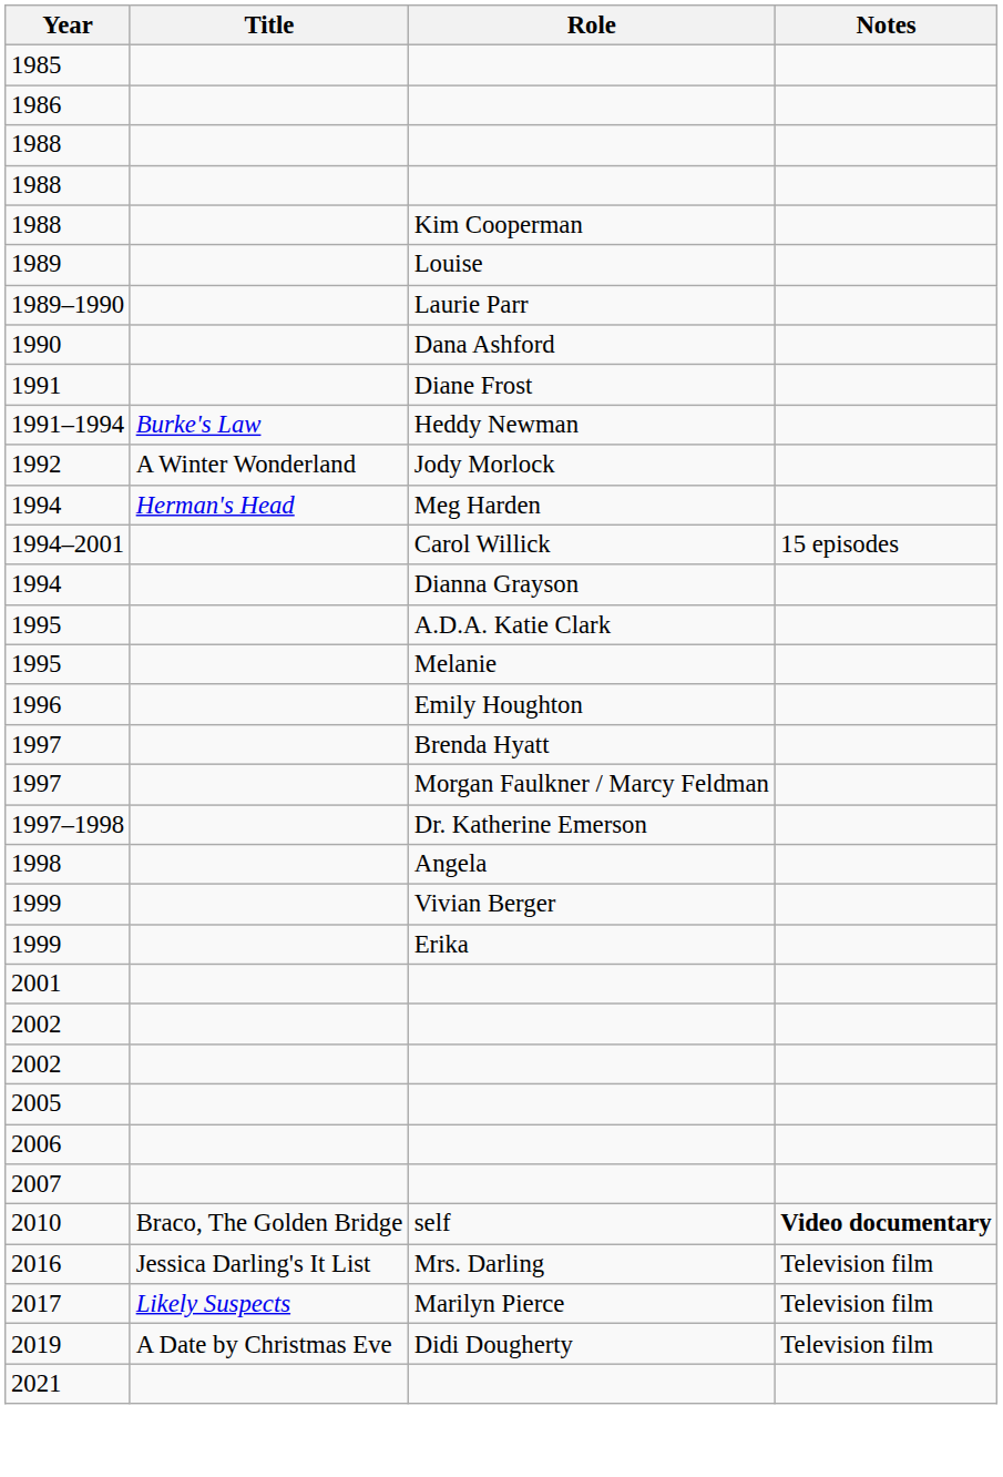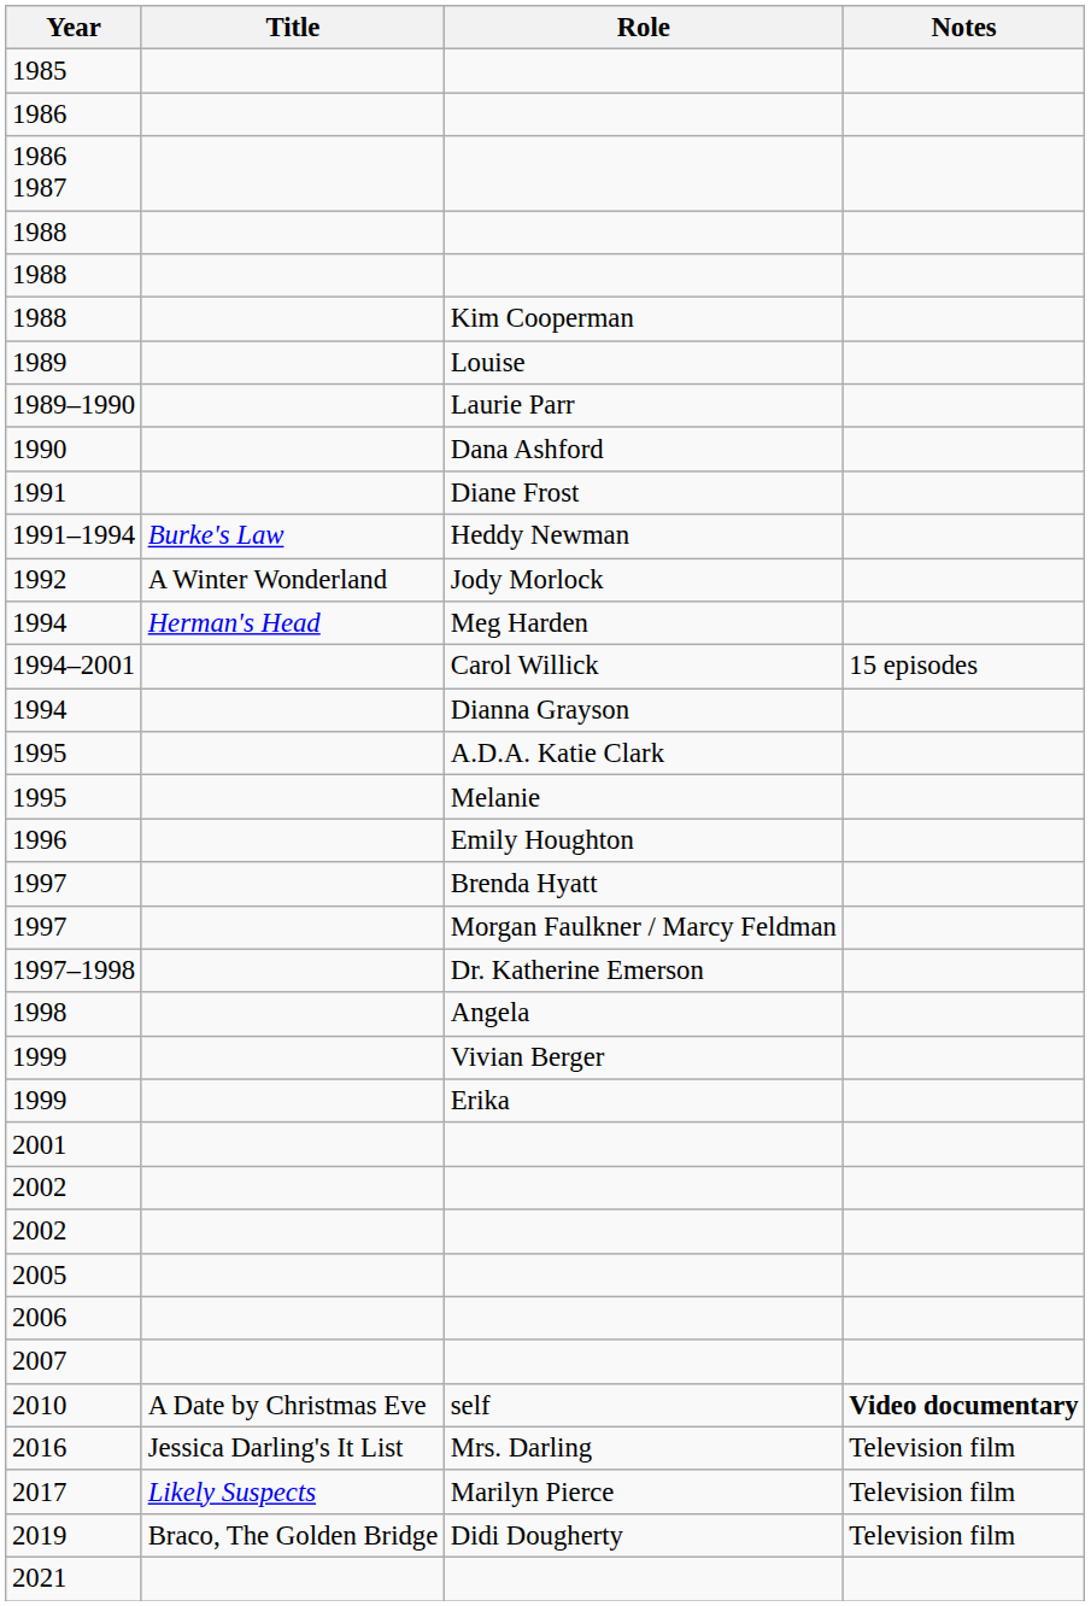+ row: 1986 1987
2010 | Title: Braco, The Golden Bridge -> A Date by Christmas Eve
2019 | Title: A Date by Christmas Eve -> Braco, The Golden Bridge
